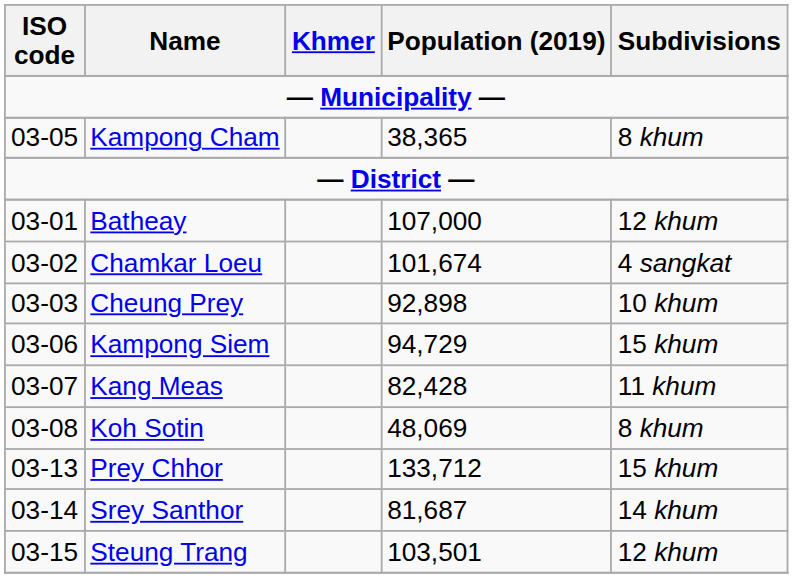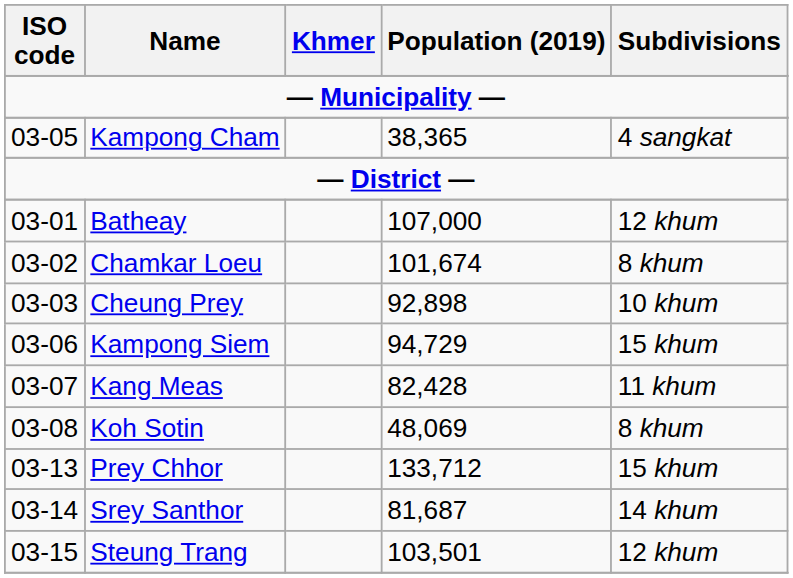Kampong Cham | Subdivisions: 8 khum -> 4 sangkat
Chamkar Loeu | Subdivisions: 4 sangkat -> 8 khum
